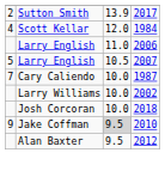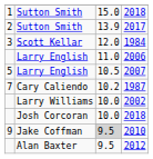+ row: 1 | Sutton Smith | 15.0 | 2018
1984 | column 1: 4 -> 3
1987 | column 3: 10.0 -> 10.2
